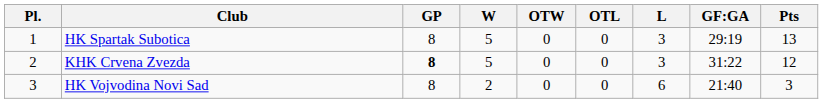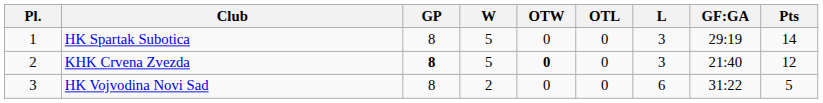HK Spartak Subotica | Pts: 13 -> 14
KHK Crvena Zvezda | OTW: normal -> bold
KHK Crvena Zvezda | GF:GA: 31:22 -> 21:40
HK Vojvodina Novi Sad | GF:GA: 21:40 -> 31:22
HK Vojvodina Novi Sad | Pts: 3 -> 5
